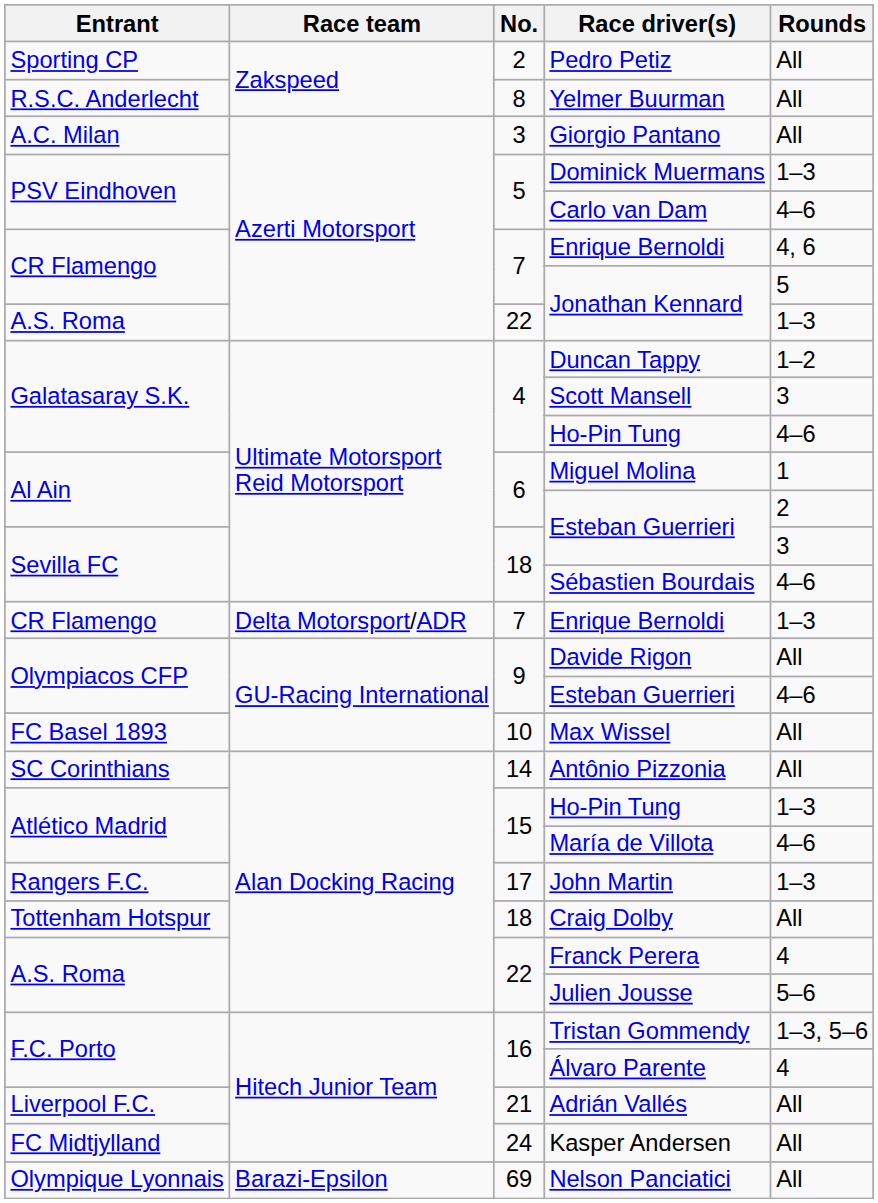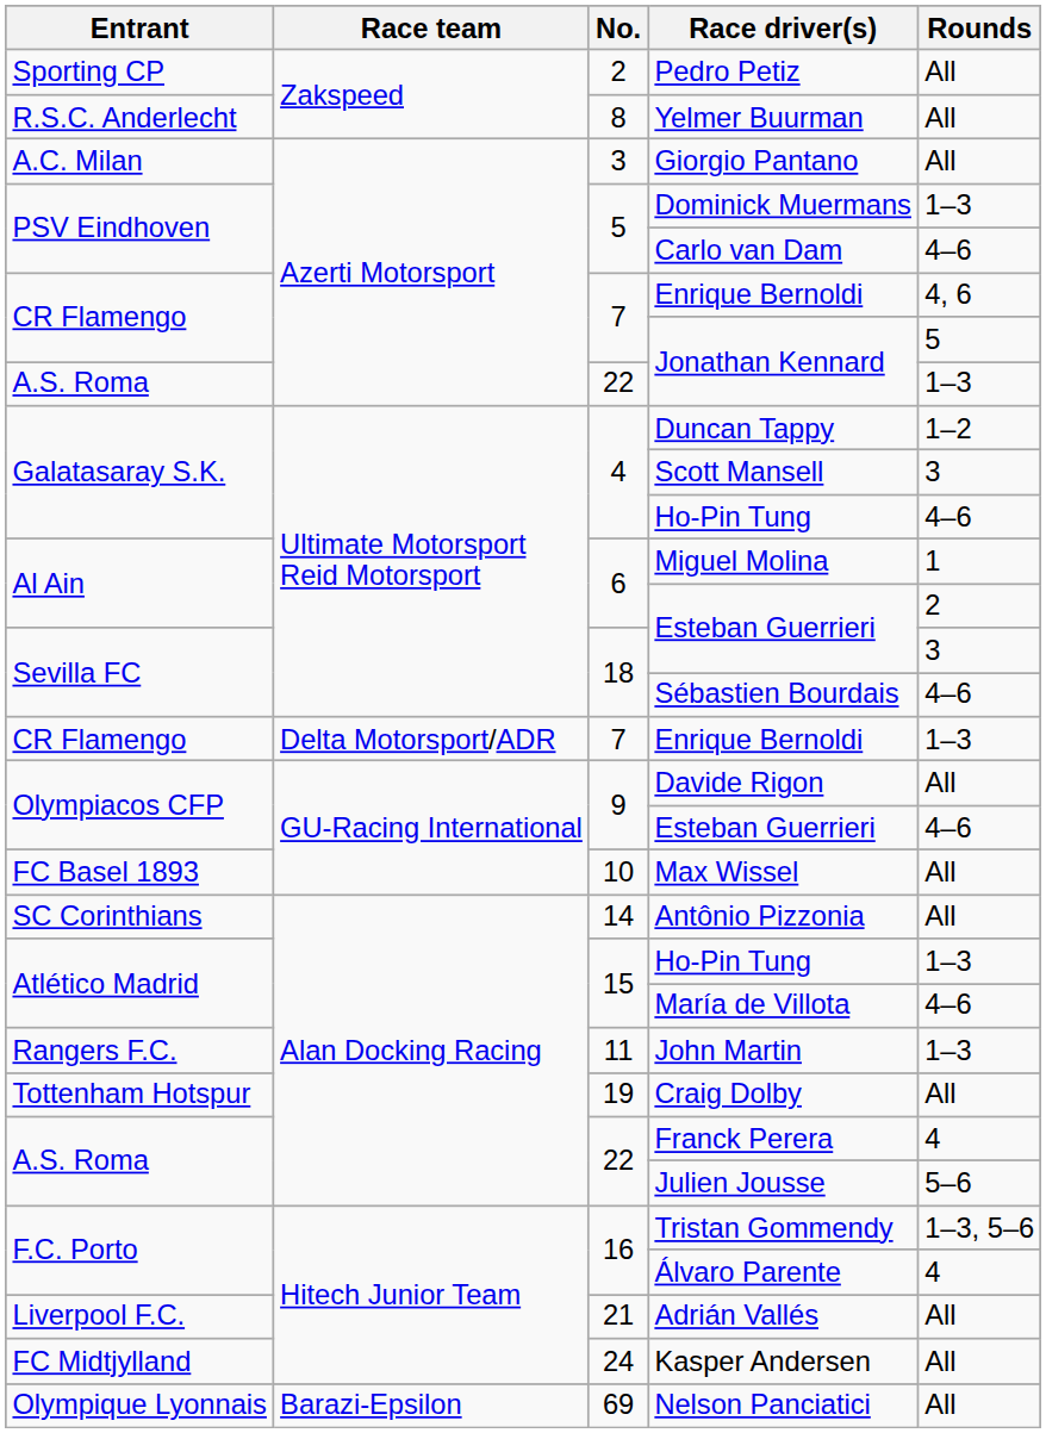John Martin | No.: 17 -> 11
Craig Dolby | No.: 18 -> 19
